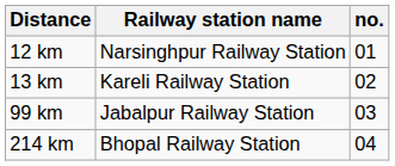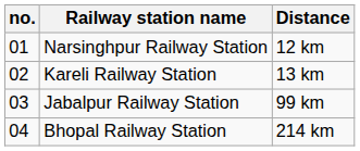columns swapped: no. <-> Distance
